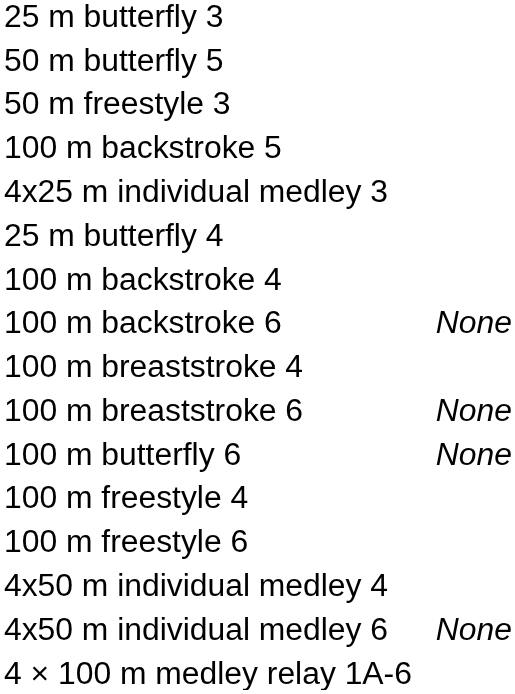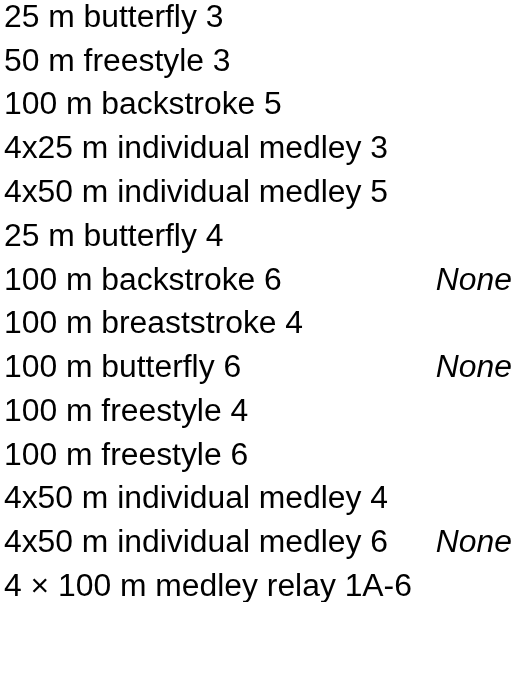- row: 50 m butterfly 5
+ row: 4x50 m individual medley 5
- row: 100 m backstroke 4
- row: 100 m breaststroke 6 | None
